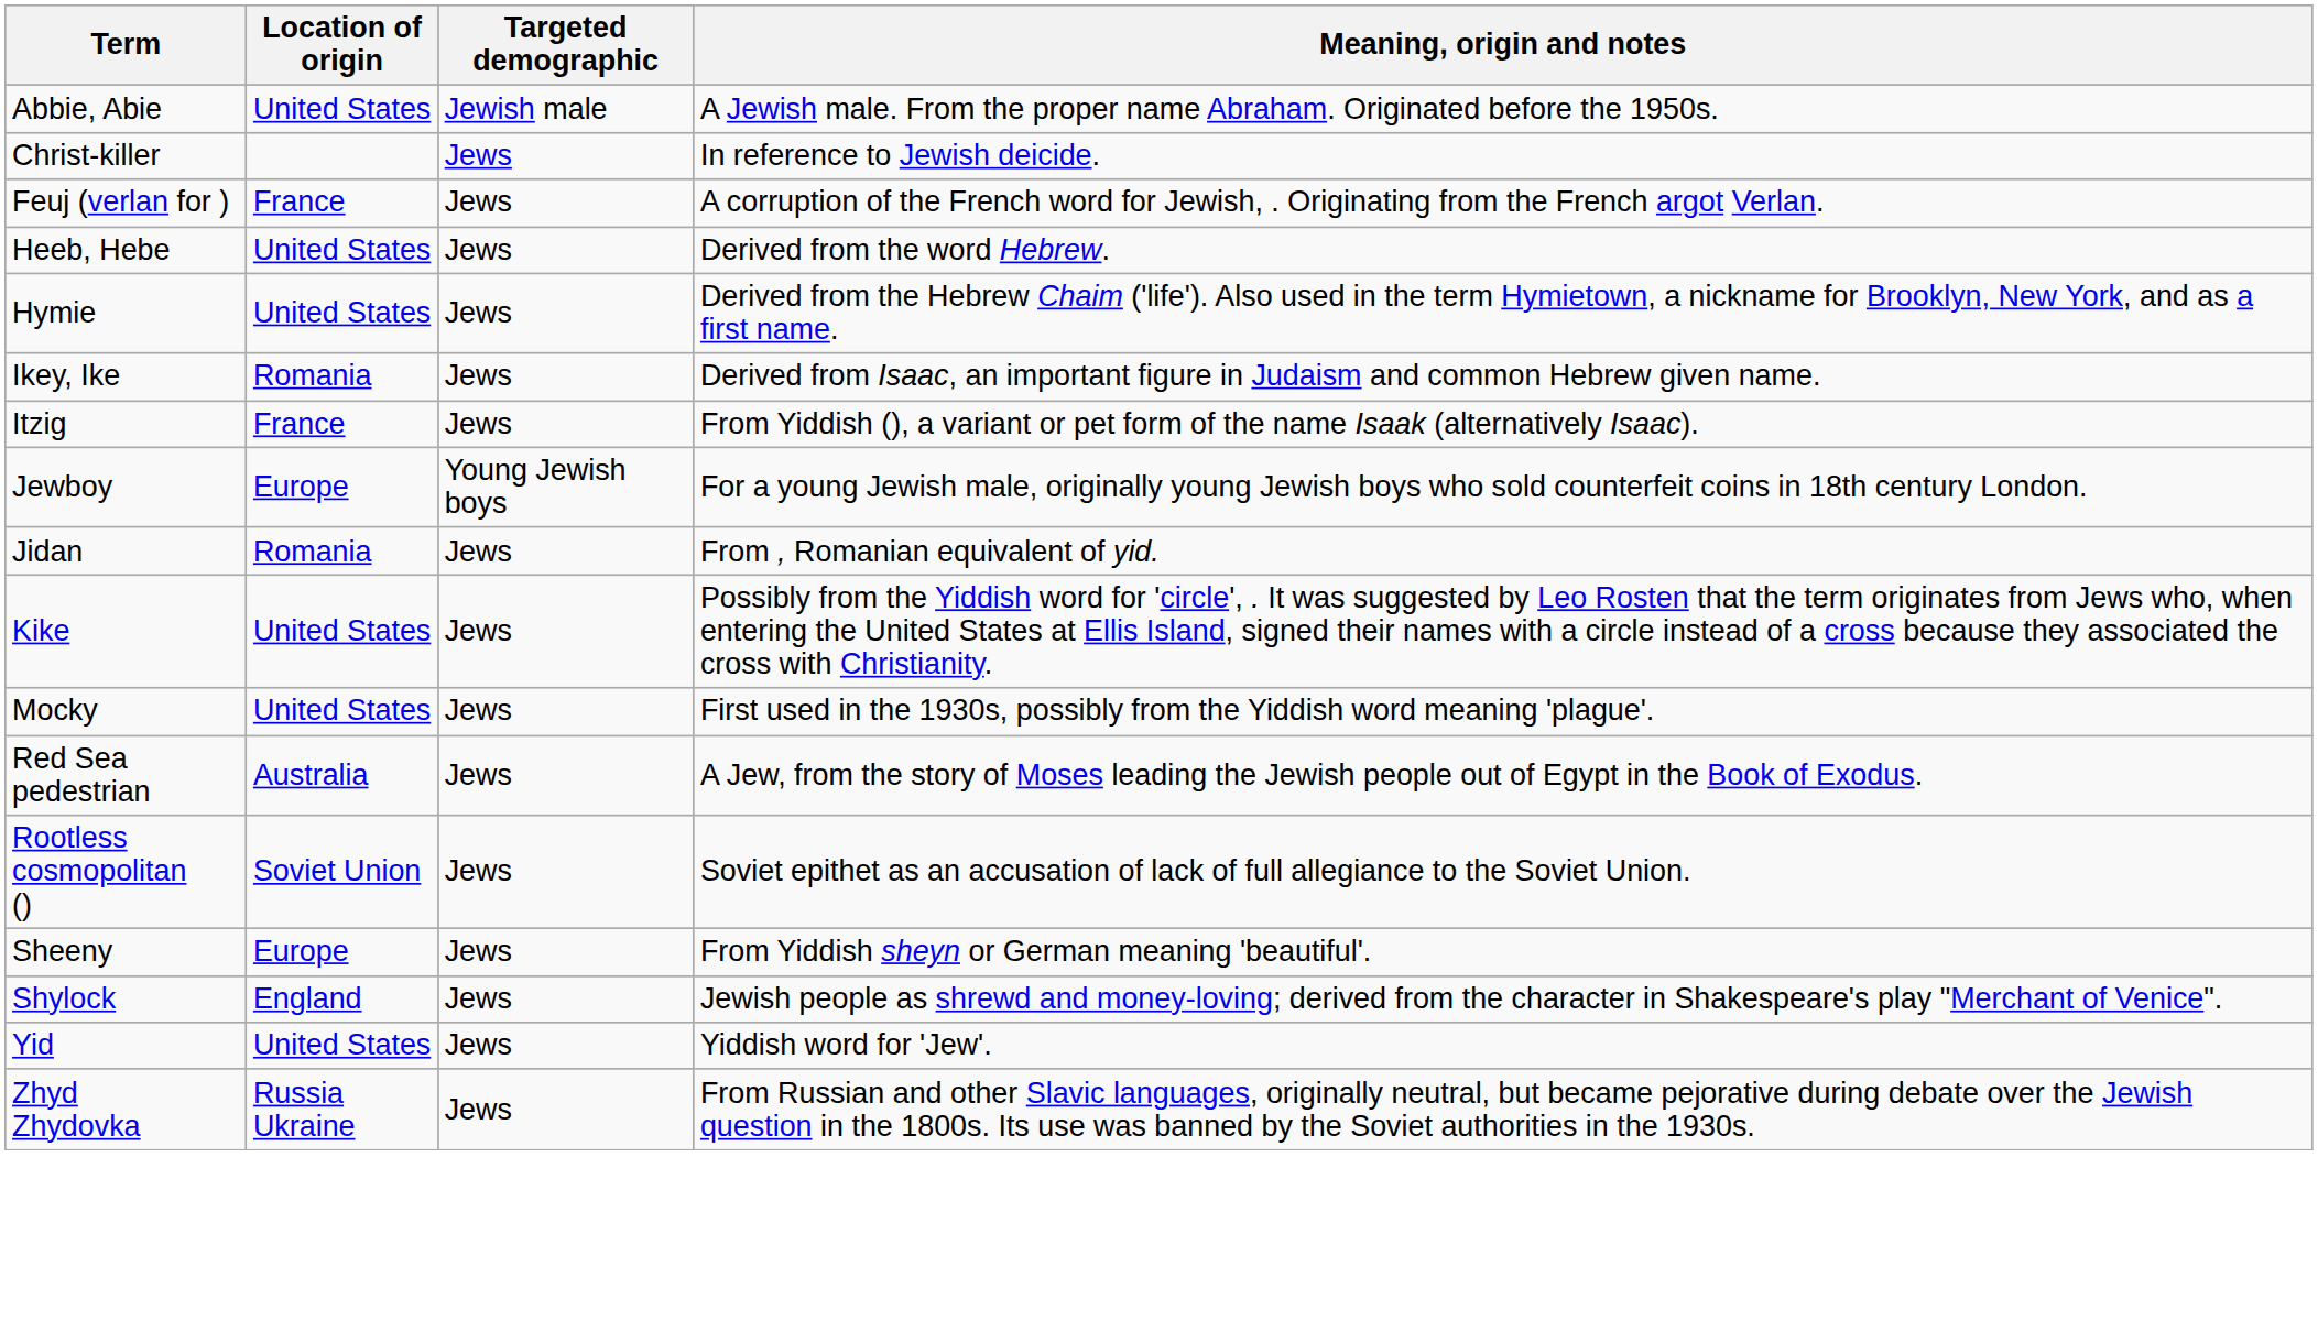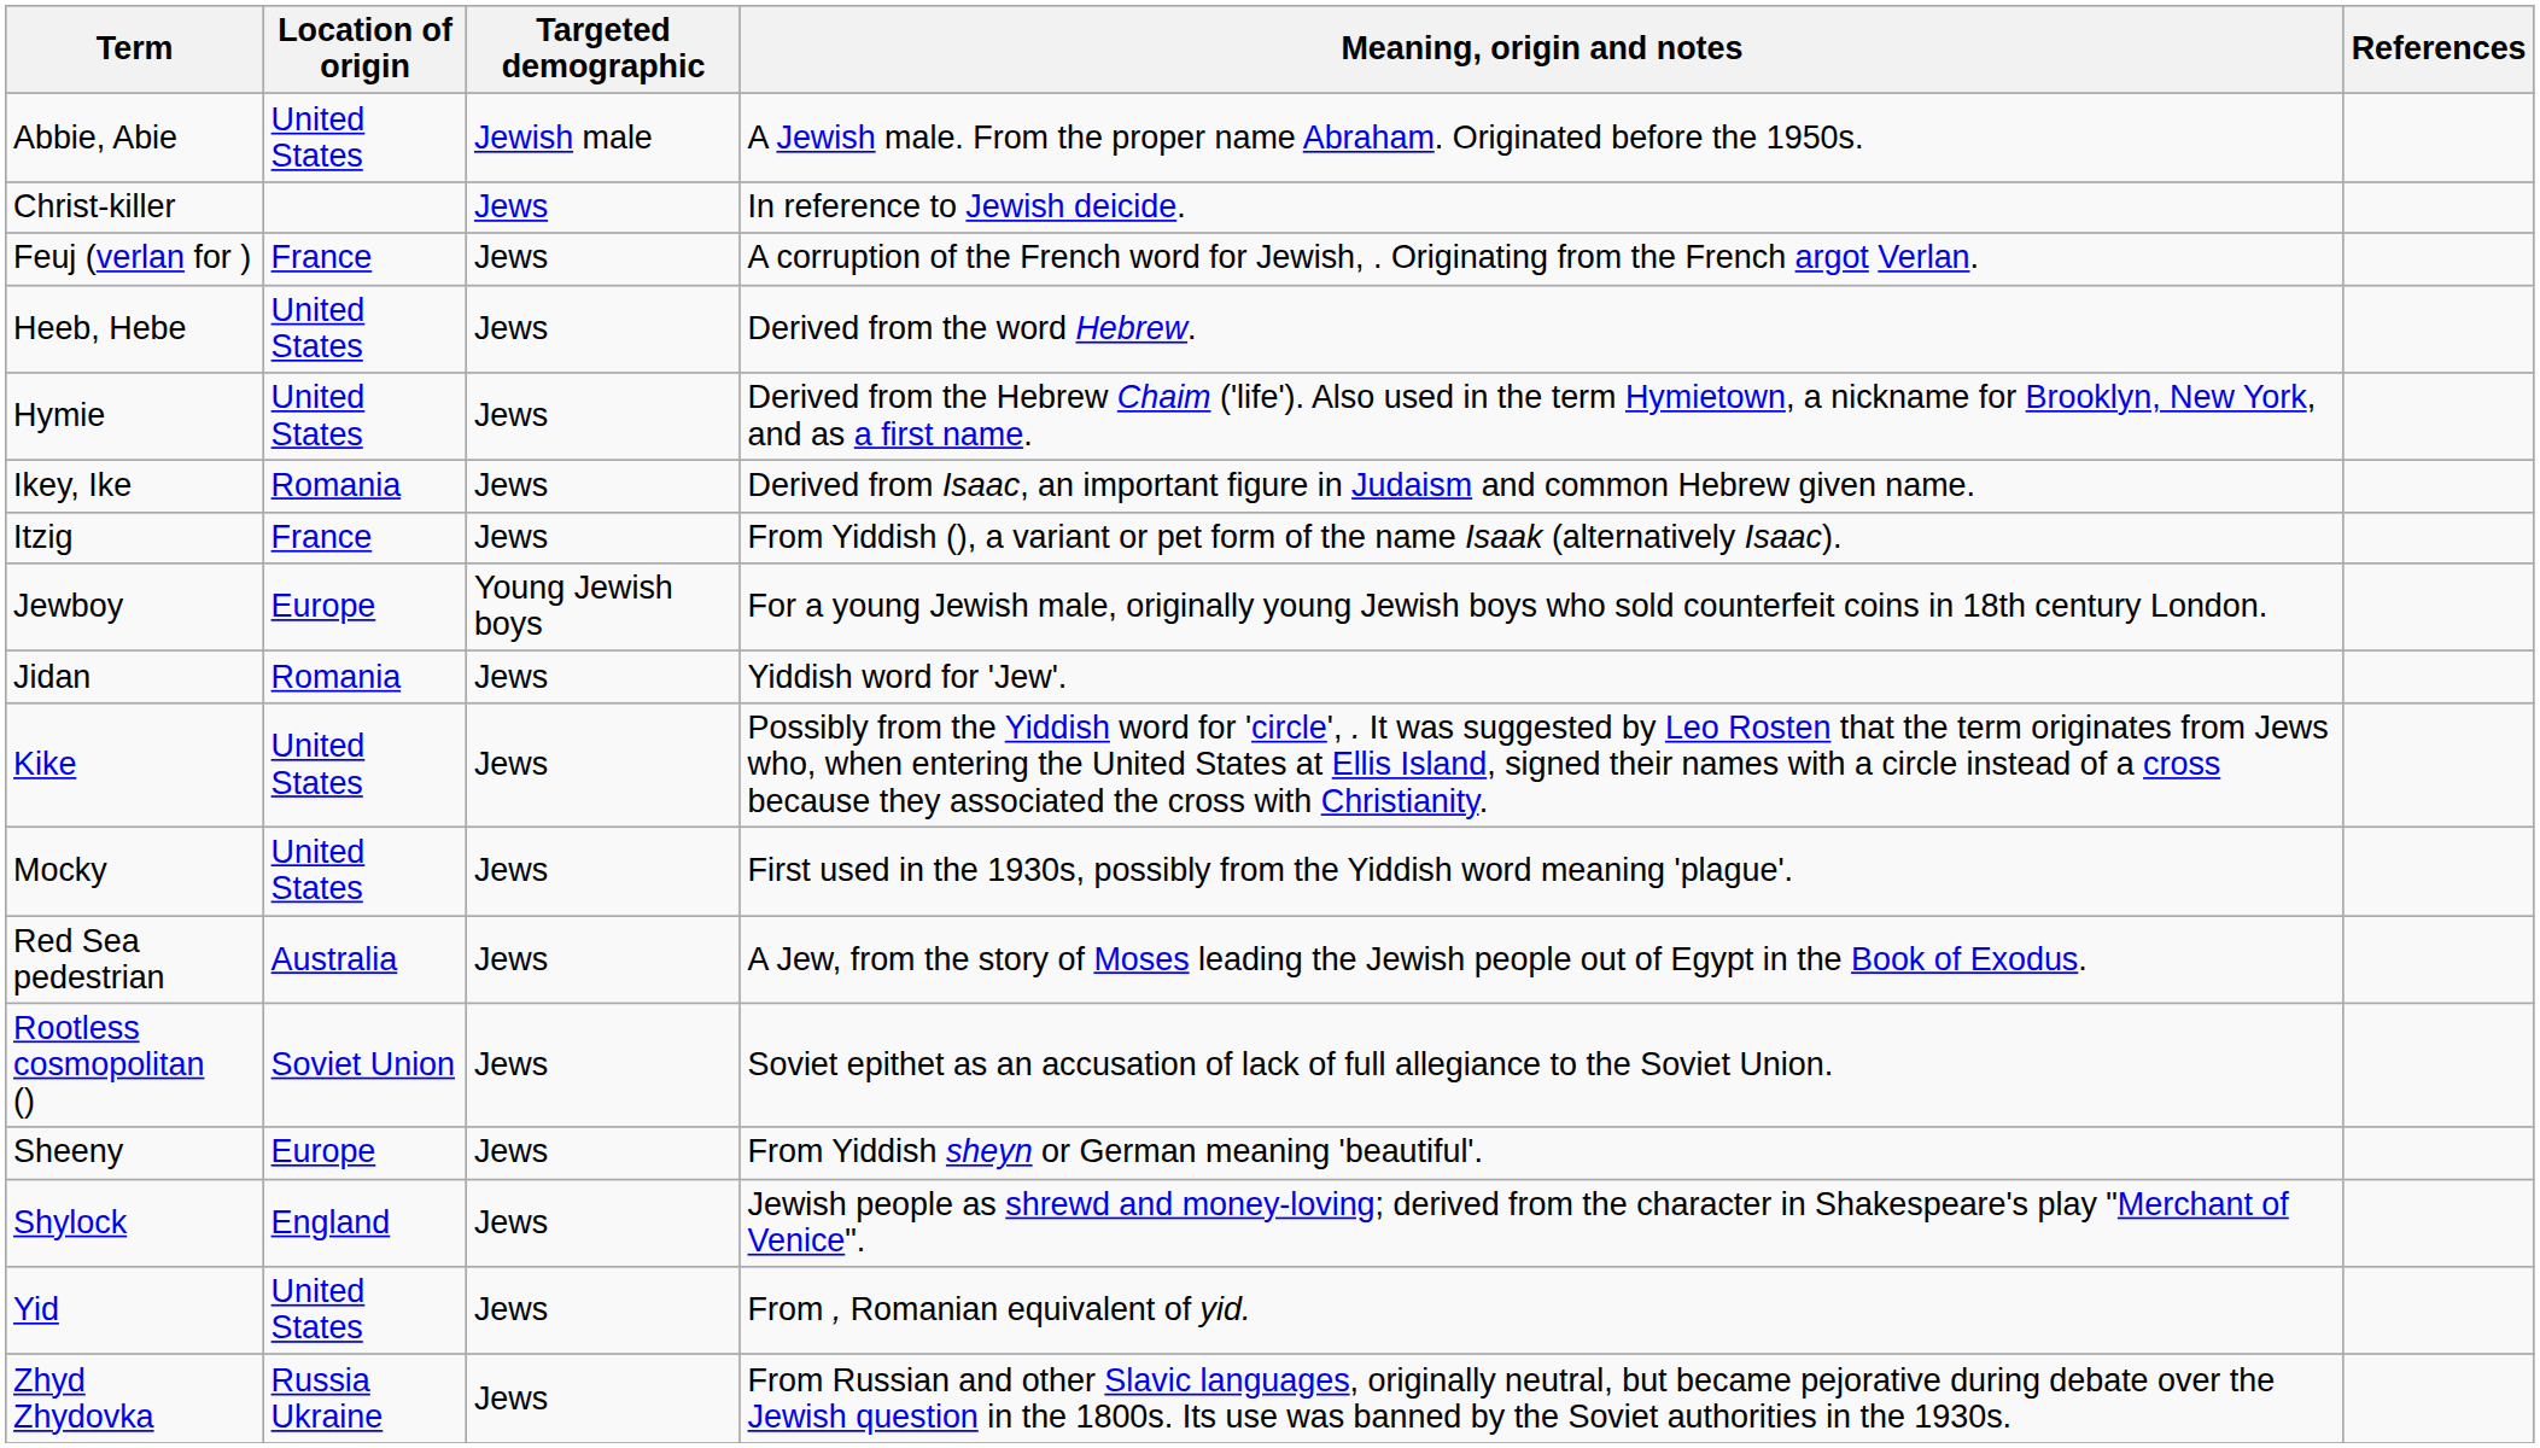+ column: References
Jidan | Meaning, origin and notes: From , Romanian equivalent of yid. -> Yiddish word for 'Jew'.
Yid | Meaning, origin and notes: Yiddish word for 'Jew'. -> From , Romanian equivalent of yid.
